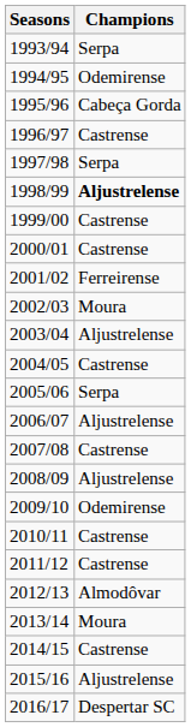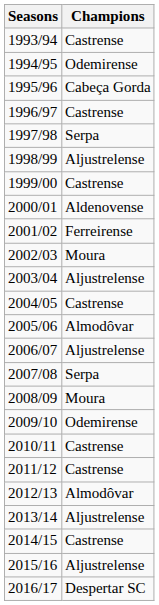1993/94 | Champions: Serpa -> Castrense
1998/99 | Champions: bold -> normal
2000/01 | Champions: Castrense -> Aldenovense
2005/06 | Champions: Serpa -> Almodôvar
2007/08 | Champions: Castrense -> Serpa
2008/09 | Champions: Aljustrelense -> Moura
2013/14 | Champions: Moura -> Aljustrelense
